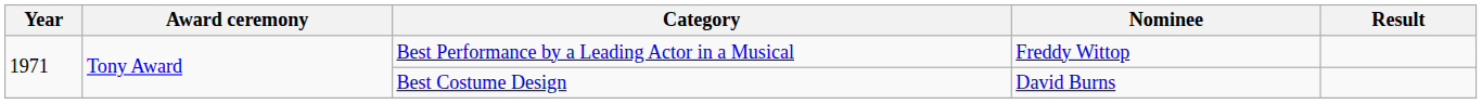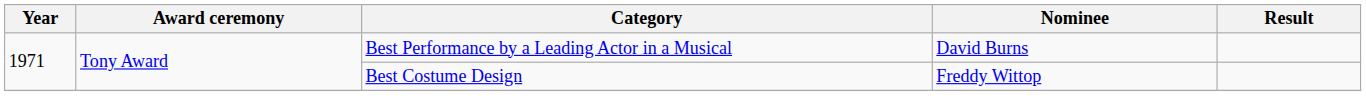Best Performance by a Leading Actor in a Musical | Nominee: Freddy Wittop -> David Burns
Best Costume Design | Nominee: David Burns -> Freddy Wittop
